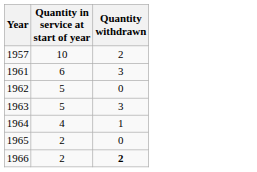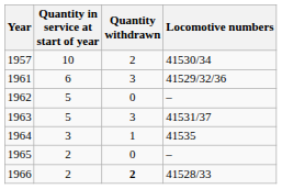+ column: Locomotive numbers | 41530/34 | 41529/32/36 | – | 41531/37 | 41535 | – | 41528/33
1964 | Quantity in service at start of year: 4 -> 3
